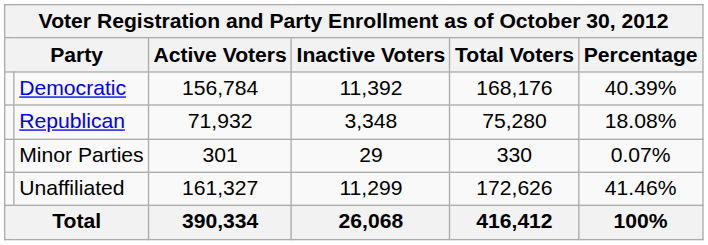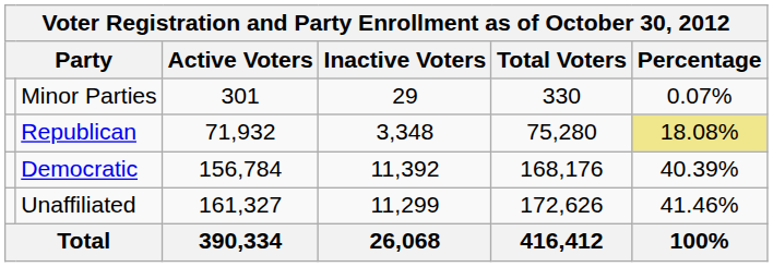rows swapped: Democratic <-> Minor Parties
Republican | Percentage: no background -> khaki background
